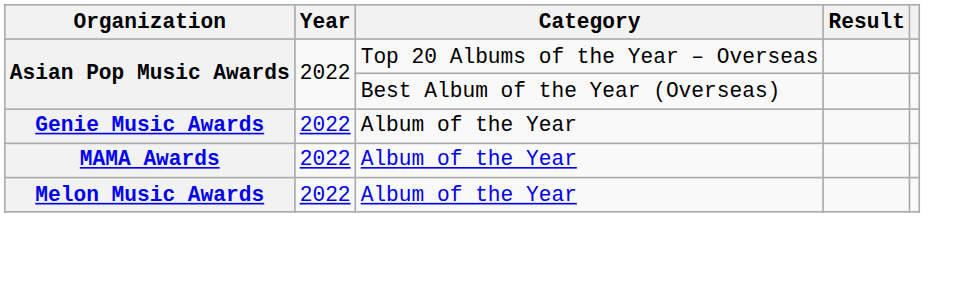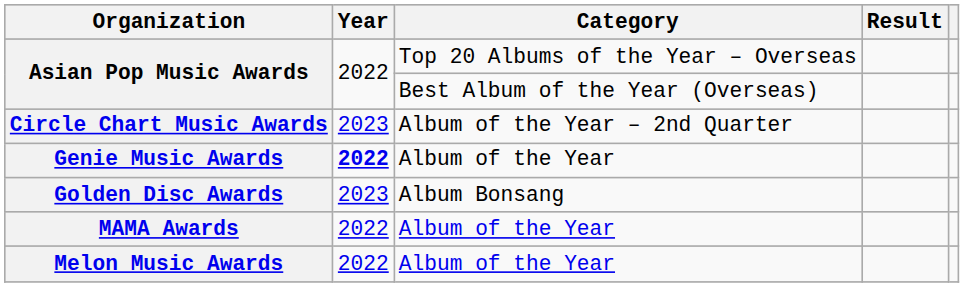+ row: Circle Chart Music Awards | 2023 | Album of the Year – 2nd Quarter
Genie Music Awards | Year: normal -> bold
+ row: Golden Disc Awards | 2023 | Album Bonsang
